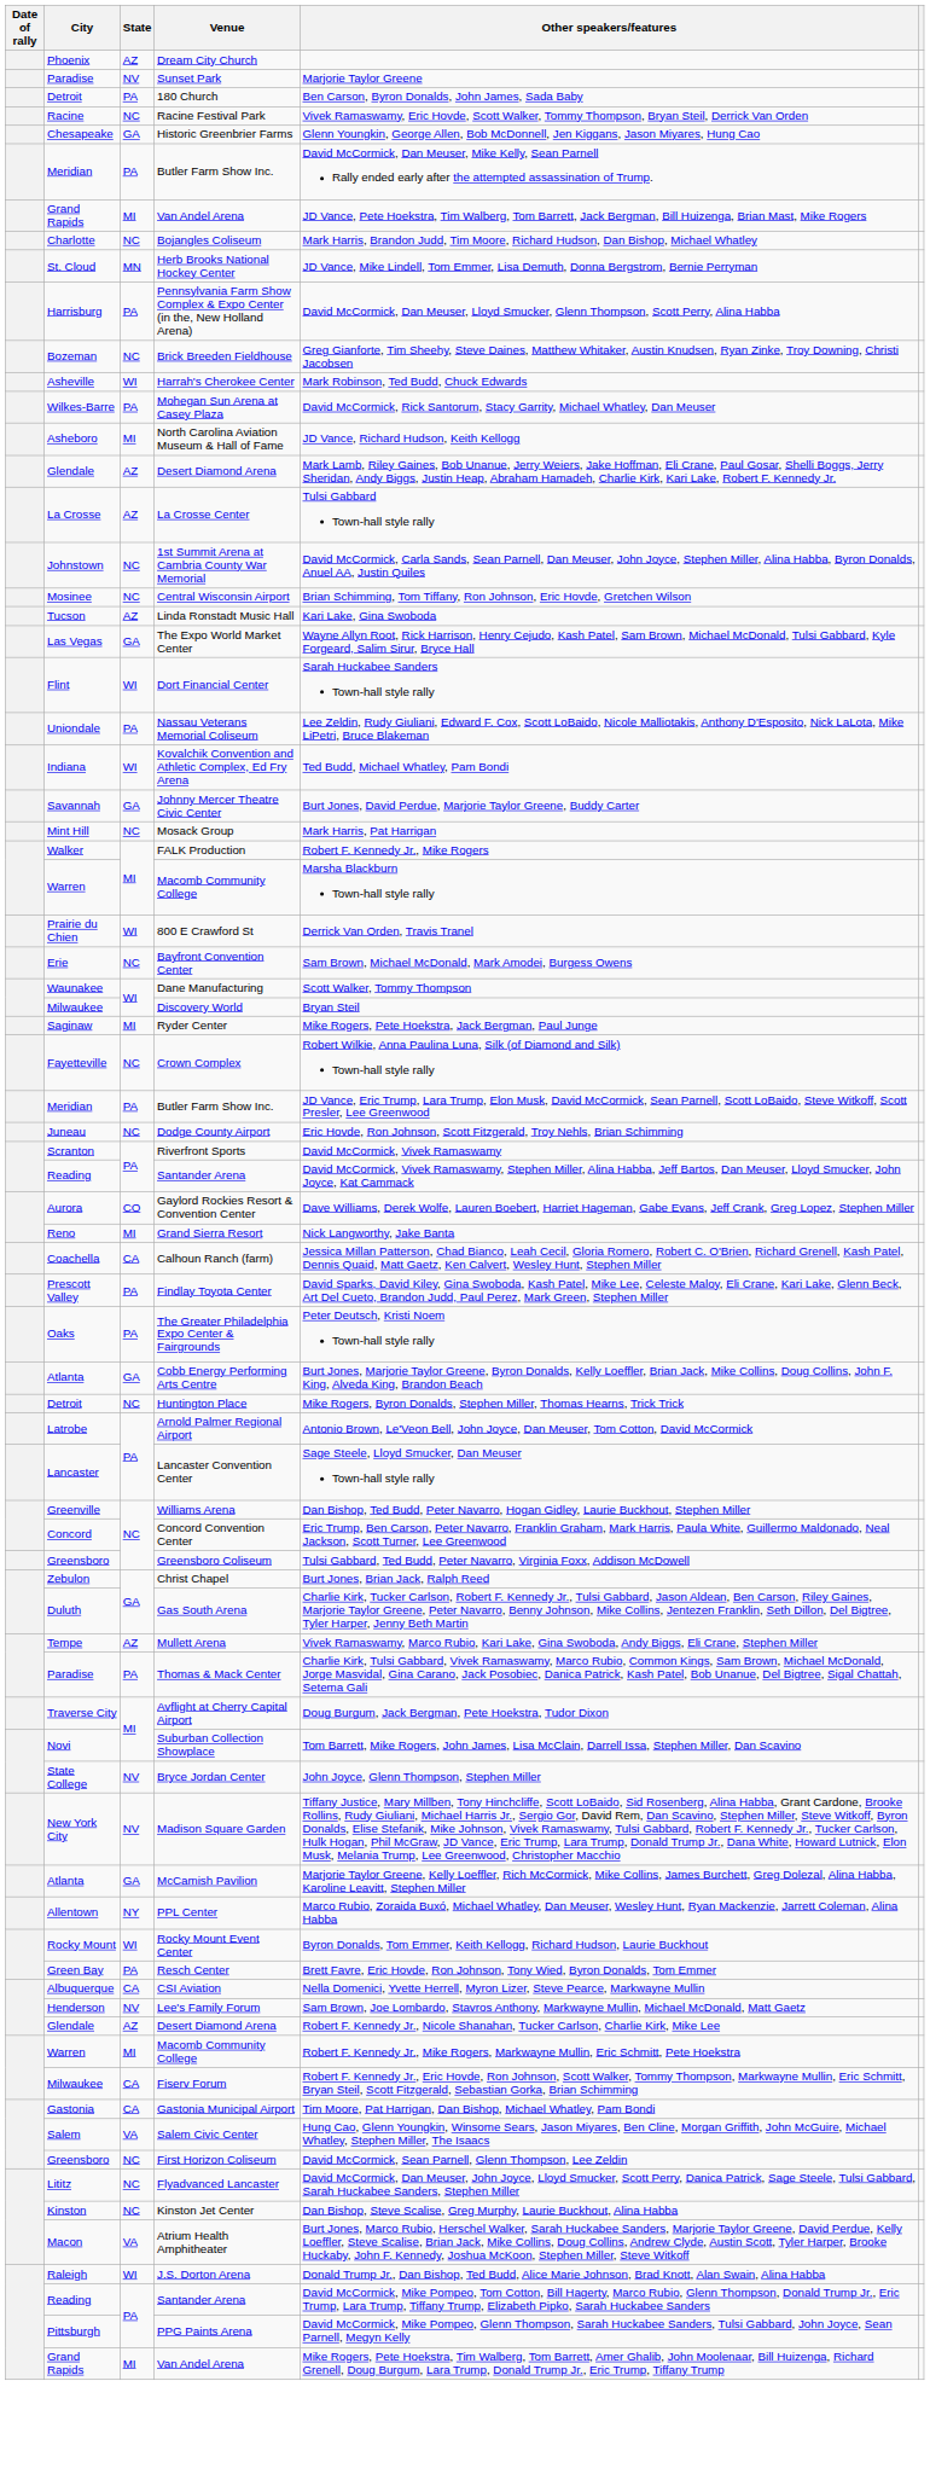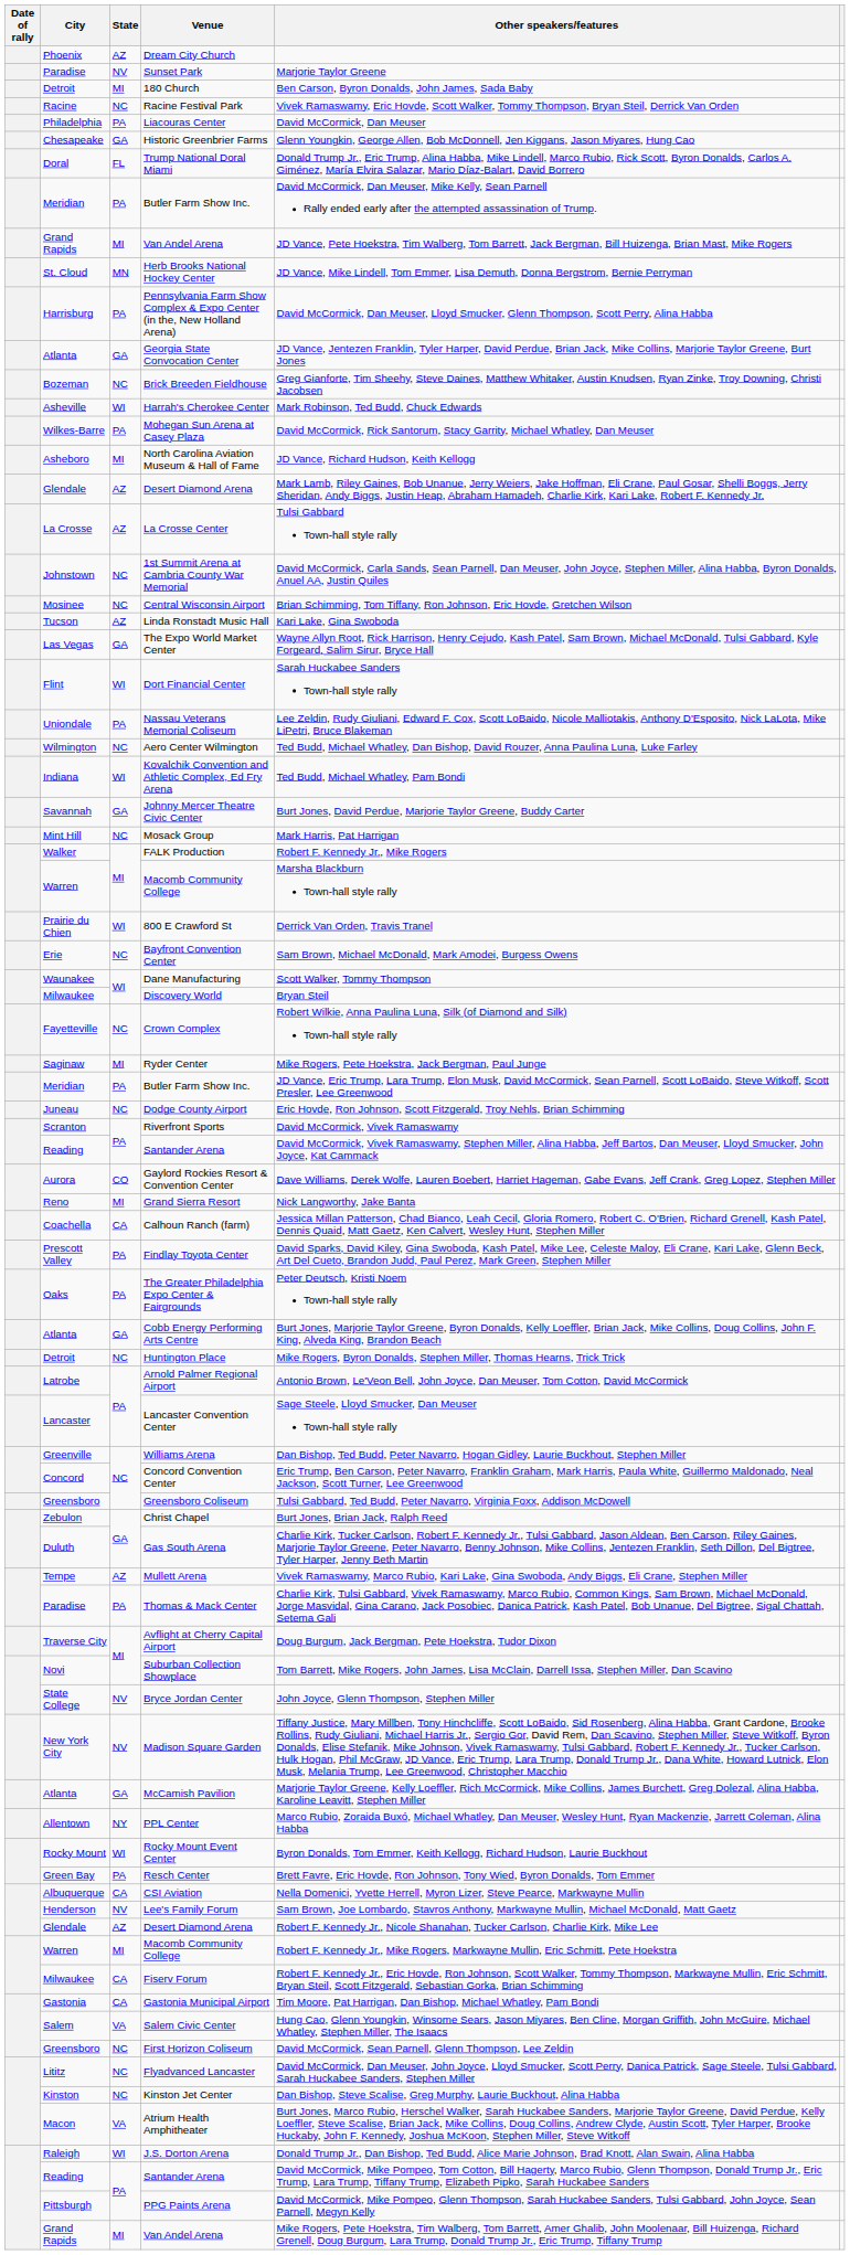180 Church | State: PA -> MI
+ row: Philadelphia | PA | Liacouras Center | David McCormick, Dan Meuser
+ row: Doral | FL | Trump National Doral Miami | Donald Trump Jr., Eric Trump, Alina Habba, Mike Lindell, Marco Rubio, Rick Scott, Byron Donalds, Carlos A. Giménez, María Elvira Salazar, Mario Díaz-Balart, David Borrero
- row: Charlotte | NC | Bojangles Coliseum | Mark Harris, Brandon Judd, Tim Moore, Richard Hudson, Dan Bishop, Michael Whatley
+ row: Atlanta | GA | Georgia State Convocation Center | JD Vance, Jentezen Franklin, Tyler Harper, David Perdue, Brian Jack, Mike Collins, Marjorie Taylor Greene, Burt Jones
+ row: Wilmington | NC | Aero Center Wilmington | Ted Budd, Michael Whatley, Dan Bishop, David Rouzer, Anna Paulina Luna, Luke Farley
rows swapped: Ryder Center <-> Crown Complex
